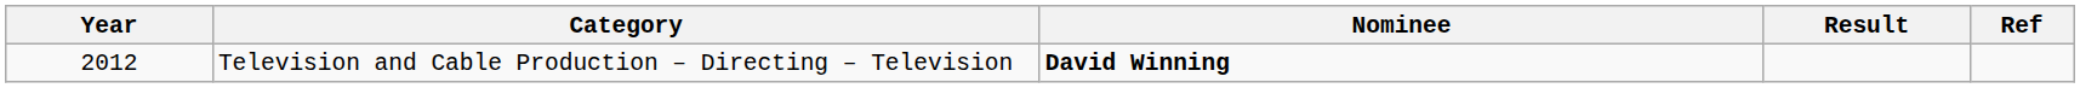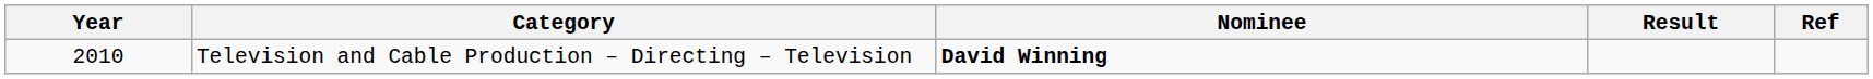Television and Cable Production – Directing – Television | Year: 2012 -> 2010
